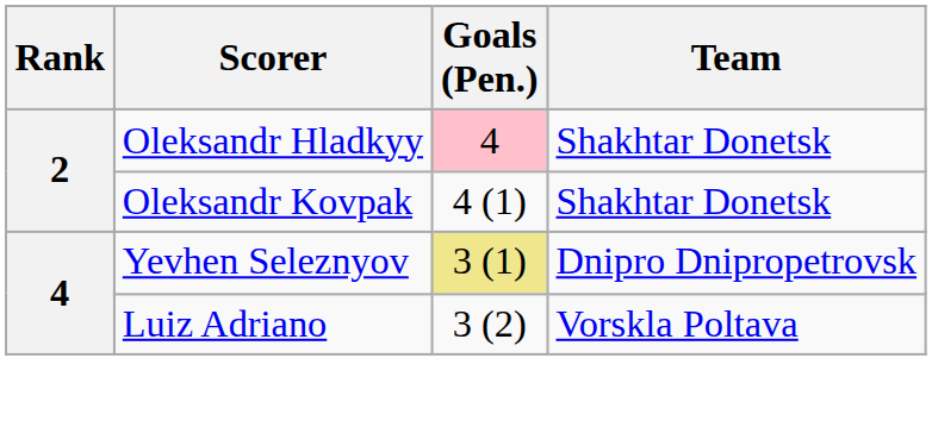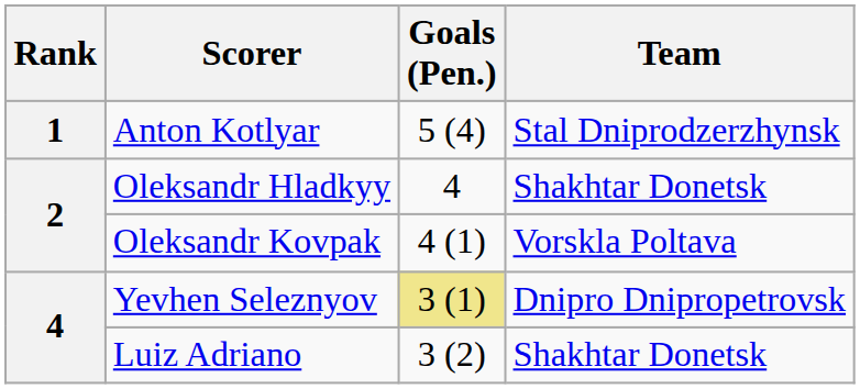+ row: 1 | Anton Kotlyar | 5 (4) | Stal Dniprodzerzhynsk
Oleksandr Hladkyy | Goals (Pen.): pink background -> no background
Oleksandr Kovpak | Team: Shakhtar Donetsk -> Vorskla Poltava
Luiz Adriano | Team: Vorskla Poltava -> Shakhtar Donetsk
